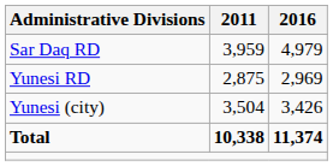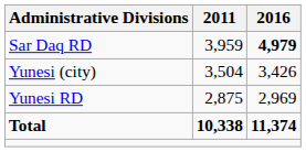Sar Daq RD | 2016: normal -> bold
rows swapped: Yunesi RD <-> Yunesi (city)
